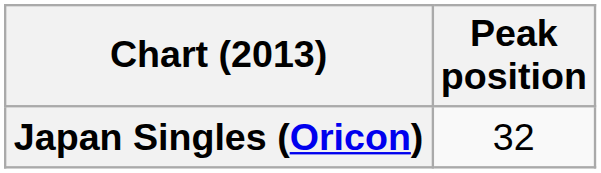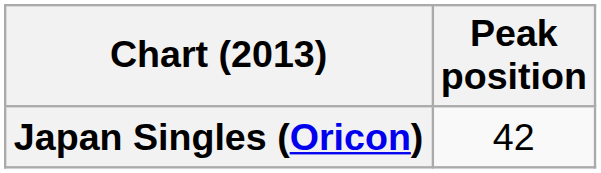Japan Singles (Oricon) | Peak position: 32 -> 42
